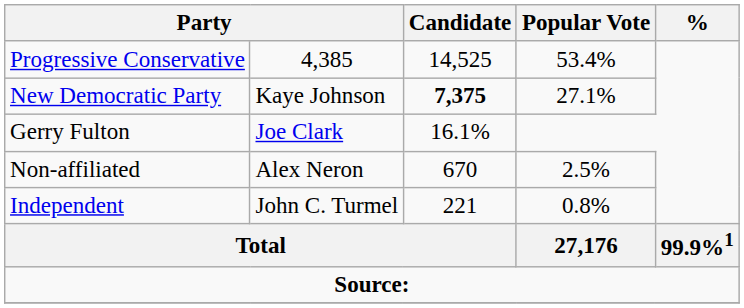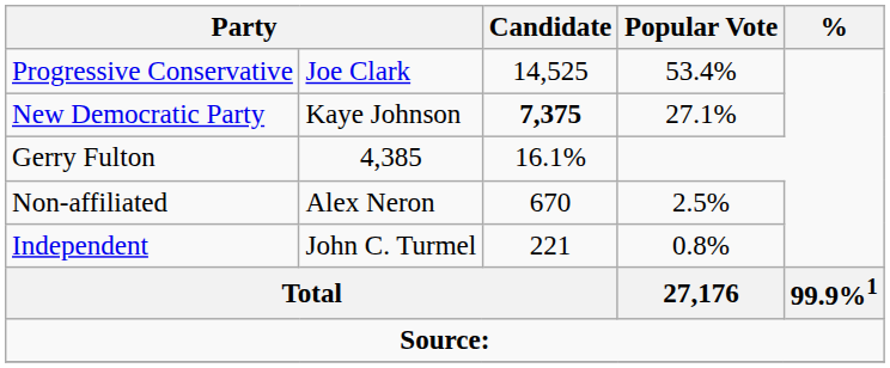Progressive Conservative | column 2: 4,385 -> Joe Clark
Gerry Fulton | column 2: Joe Clark -> 4,385
